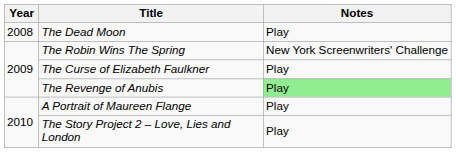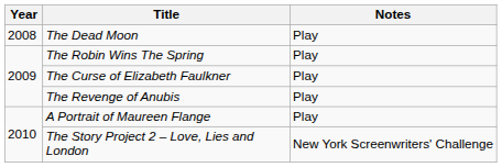The Robin Wins The Spring | Notes: New York Screenwriters' Challenge -> Play
The Revenge of Anubis | Notes: lightgreen background -> no background
The Story Project 2 – Love, Lies and London | Notes: Play -> New York Screenwriters' Challenge
